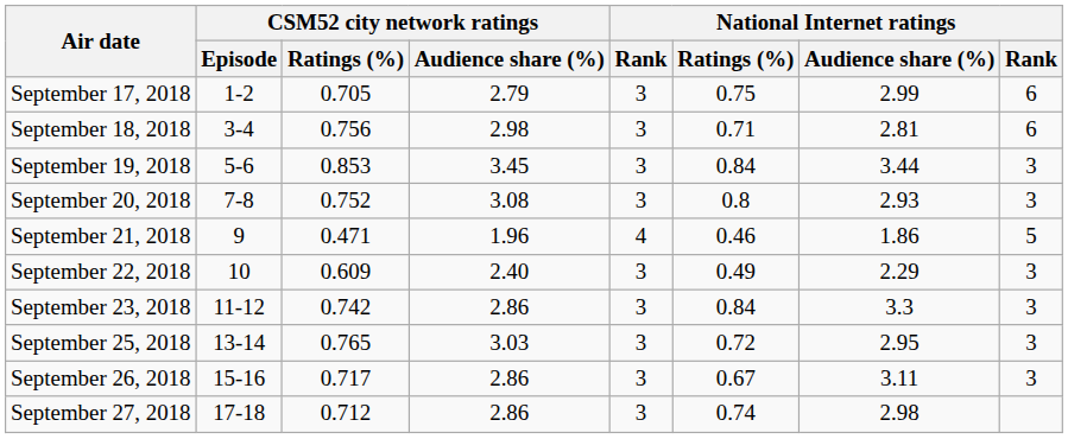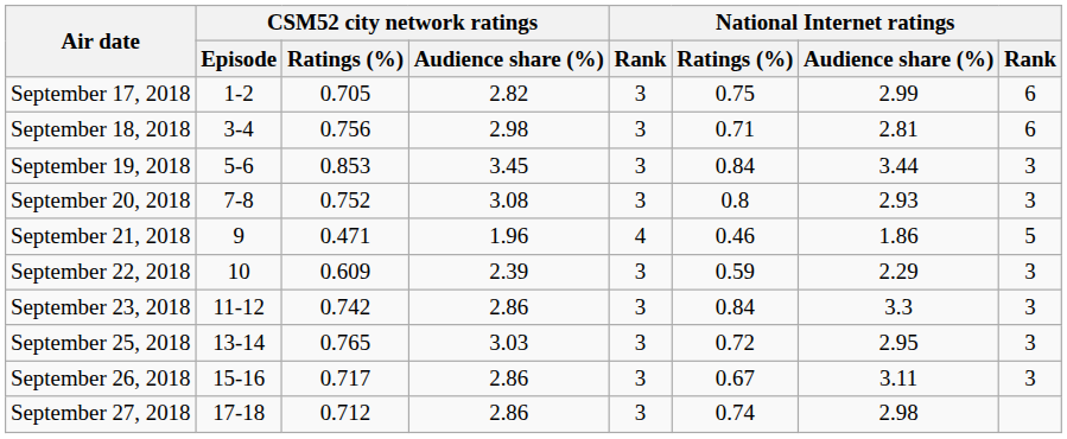September 17, 2018 | CSM52 city network ratings / Audience share (%): 2.79 -> 2.82
September 22, 2018 | CSM52 city network ratings / Audience share (%): 2.40 -> 2.39
September 22, 2018 | National Internet ratings / Ratings (%): 0.49 -> 0.59
